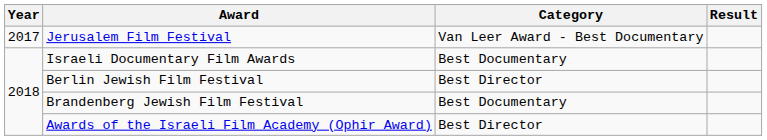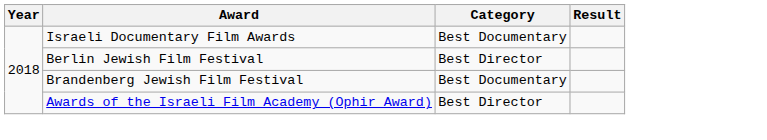- row: 2017 | Jerusalem Film Festival | Van Leer Award - Best Documentary
